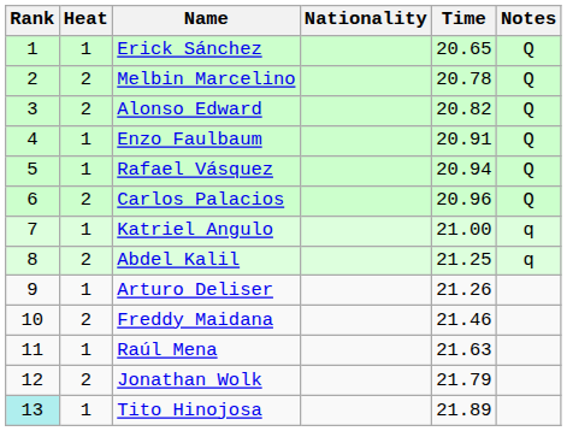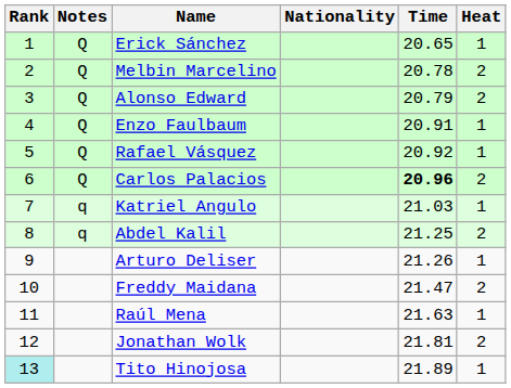columns swapped: Heat <-> Notes
Alonso Edward | Time: 20.82 -> 20.79
Rafael Vásquez | Time: 20.94 -> 20.92
Carlos Palacios | Time: normal -> bold
Katriel Angulo | Time: 21.00 -> 21.03
Freddy Maidana | Time: 21.46 -> 21.47
Jonathan Wolk | Time: 21.79 -> 21.81
